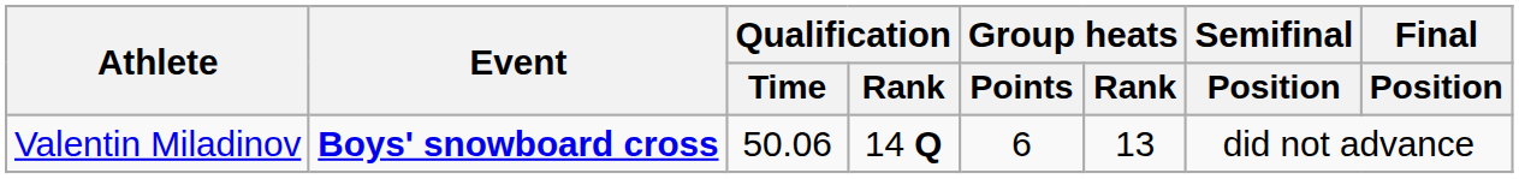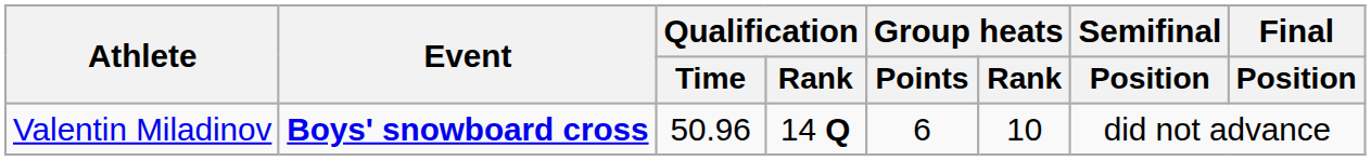Valentin Miladinov | Qualification / Time: 50.06 -> 50.96
Valentin Miladinov | Group heats / Rank: 13 -> 10
